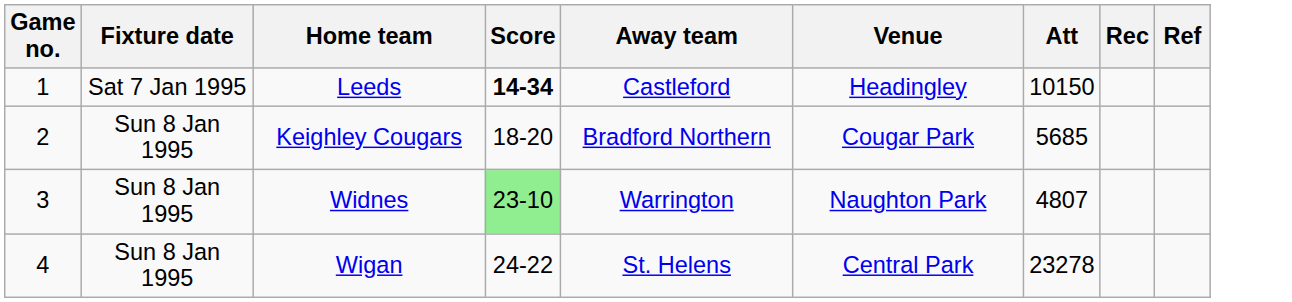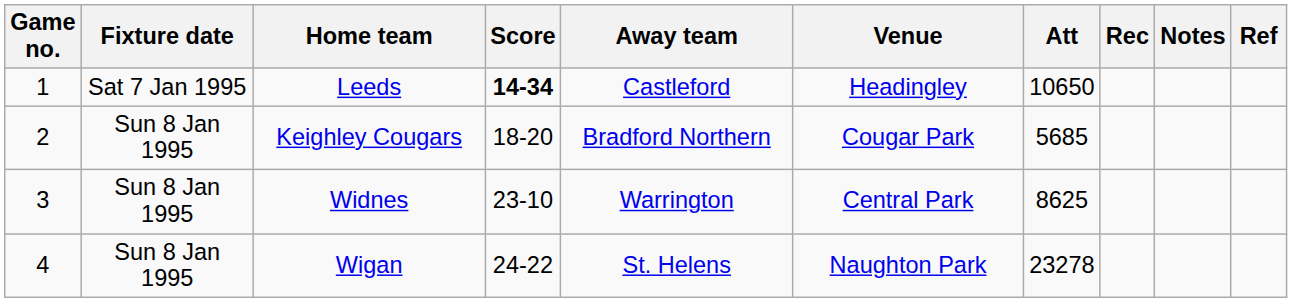+ column: Notes
Leeds | Att: 10150 -> 10650
Widnes | Score: lightgreen background -> no background
Widnes | Venue: Naughton Park -> Central Park
Widnes | Att: 4807 -> 8625
Wigan | Venue: Central Park -> Naughton Park
